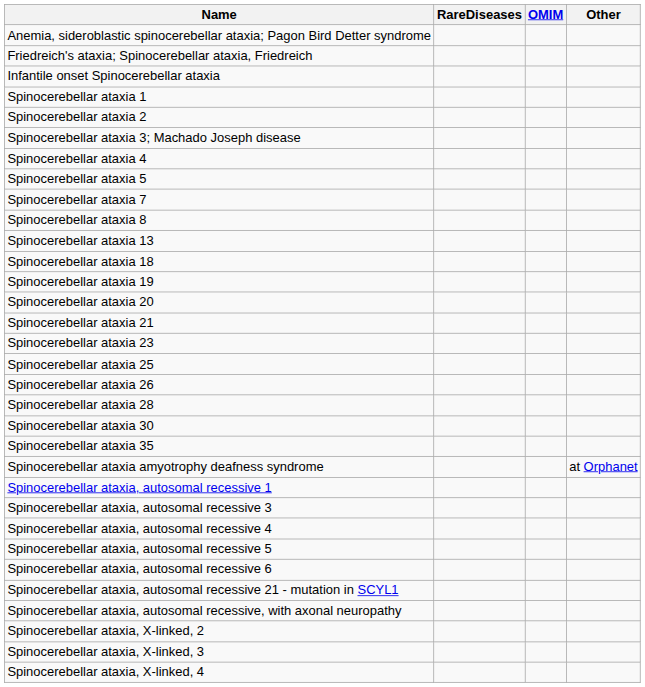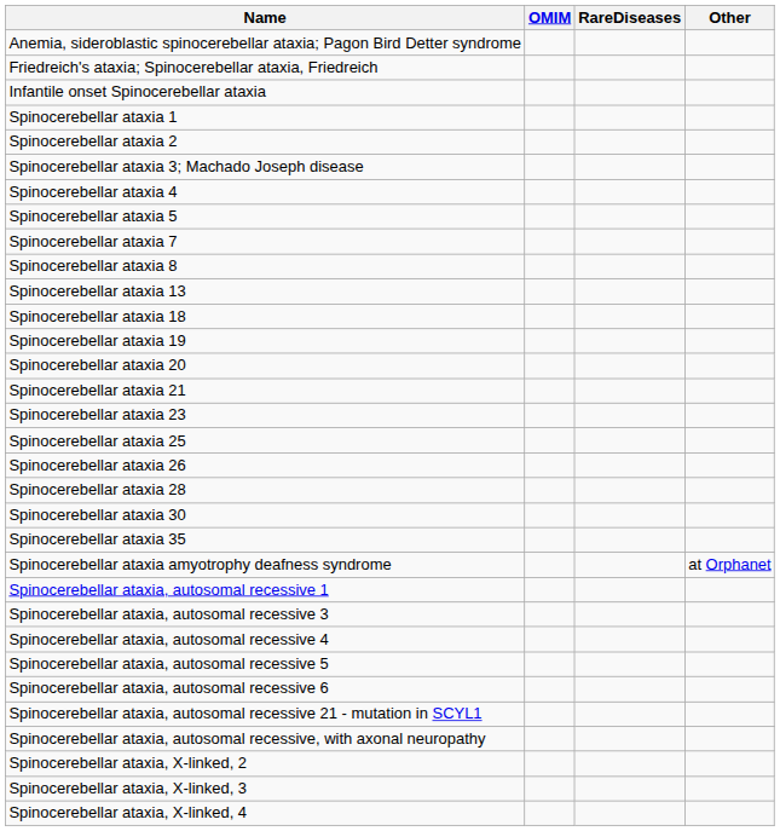columns swapped: OMIM <-> RareDiseases
